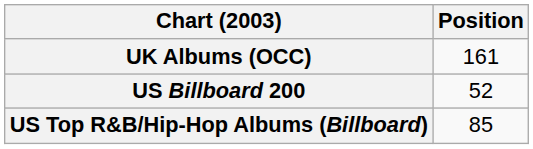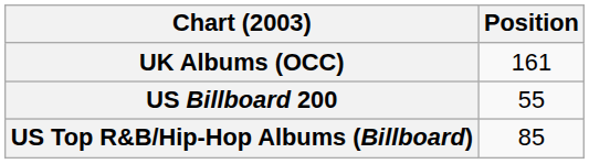US Billboard 200 | Position: 52 -> 55
